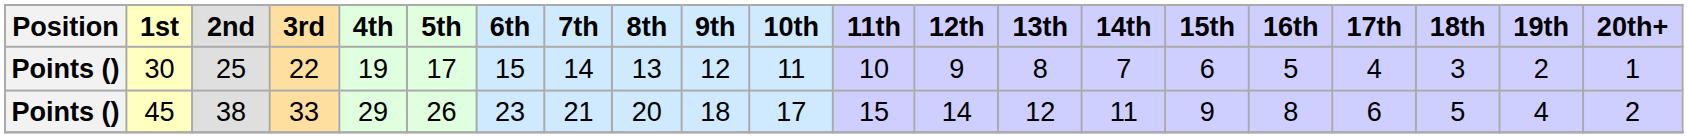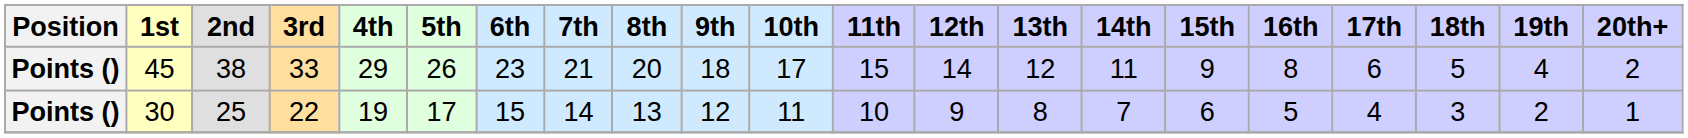rows swapped: 30 <-> 45
